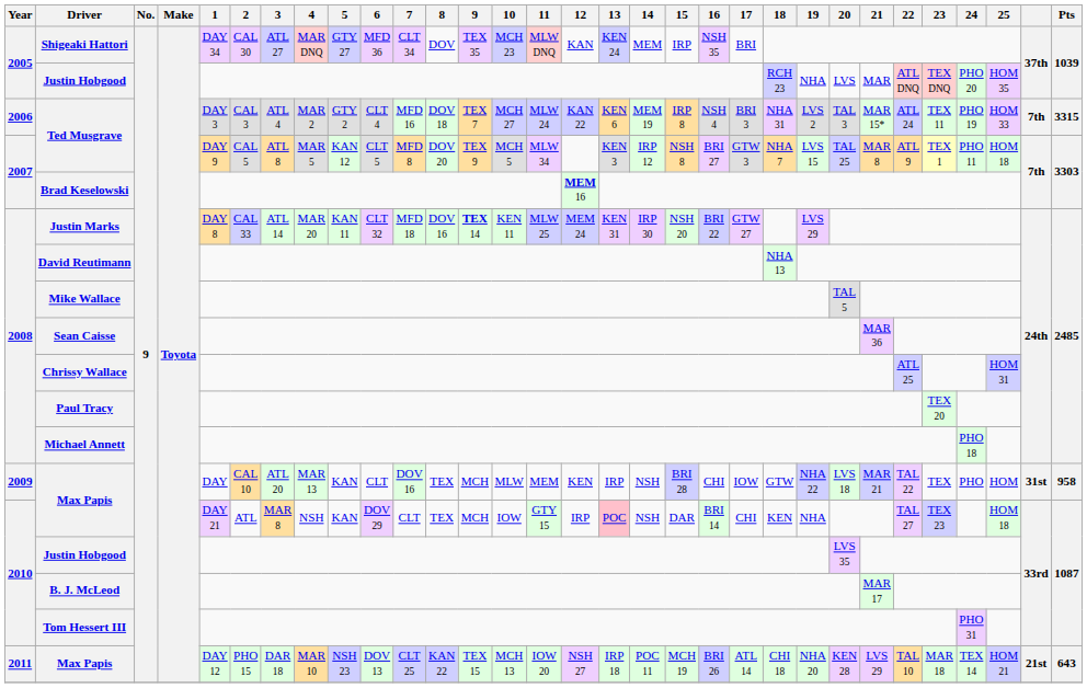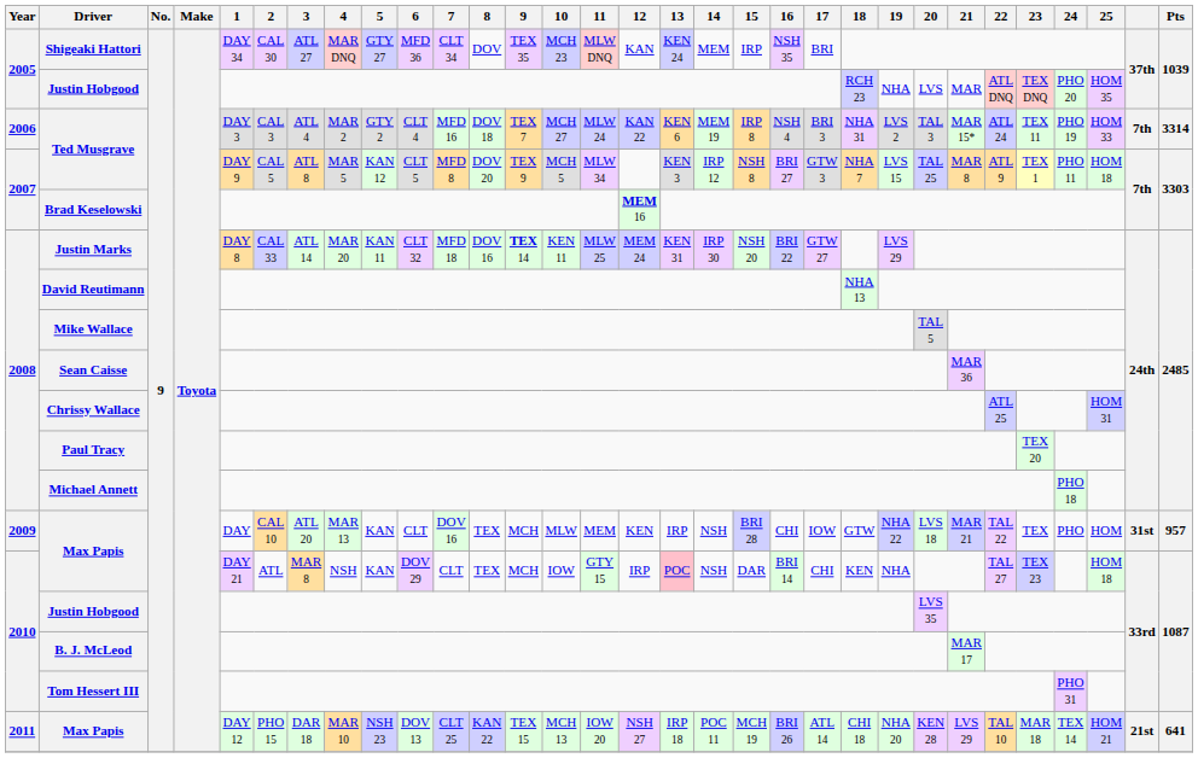2006 / Ted Musgrave | Pts: 3315 -> 3314
2009 / Max Papis | Pts: 958 -> 957
2011 / Max Papis | Pts: 643 -> 641
